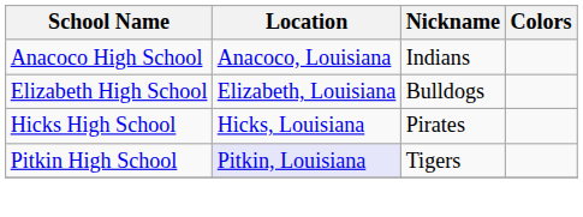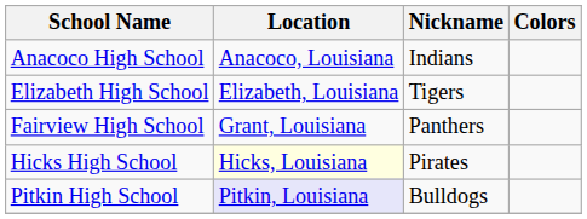Elizabeth High School | Nickname: Bulldogs -> Tigers
+ row: Fairview High School | Grant, Louisiana | Panthers
Hicks High School | Location: no background -> lightyellow background
Pitkin High School | Nickname: Tigers -> Bulldogs
